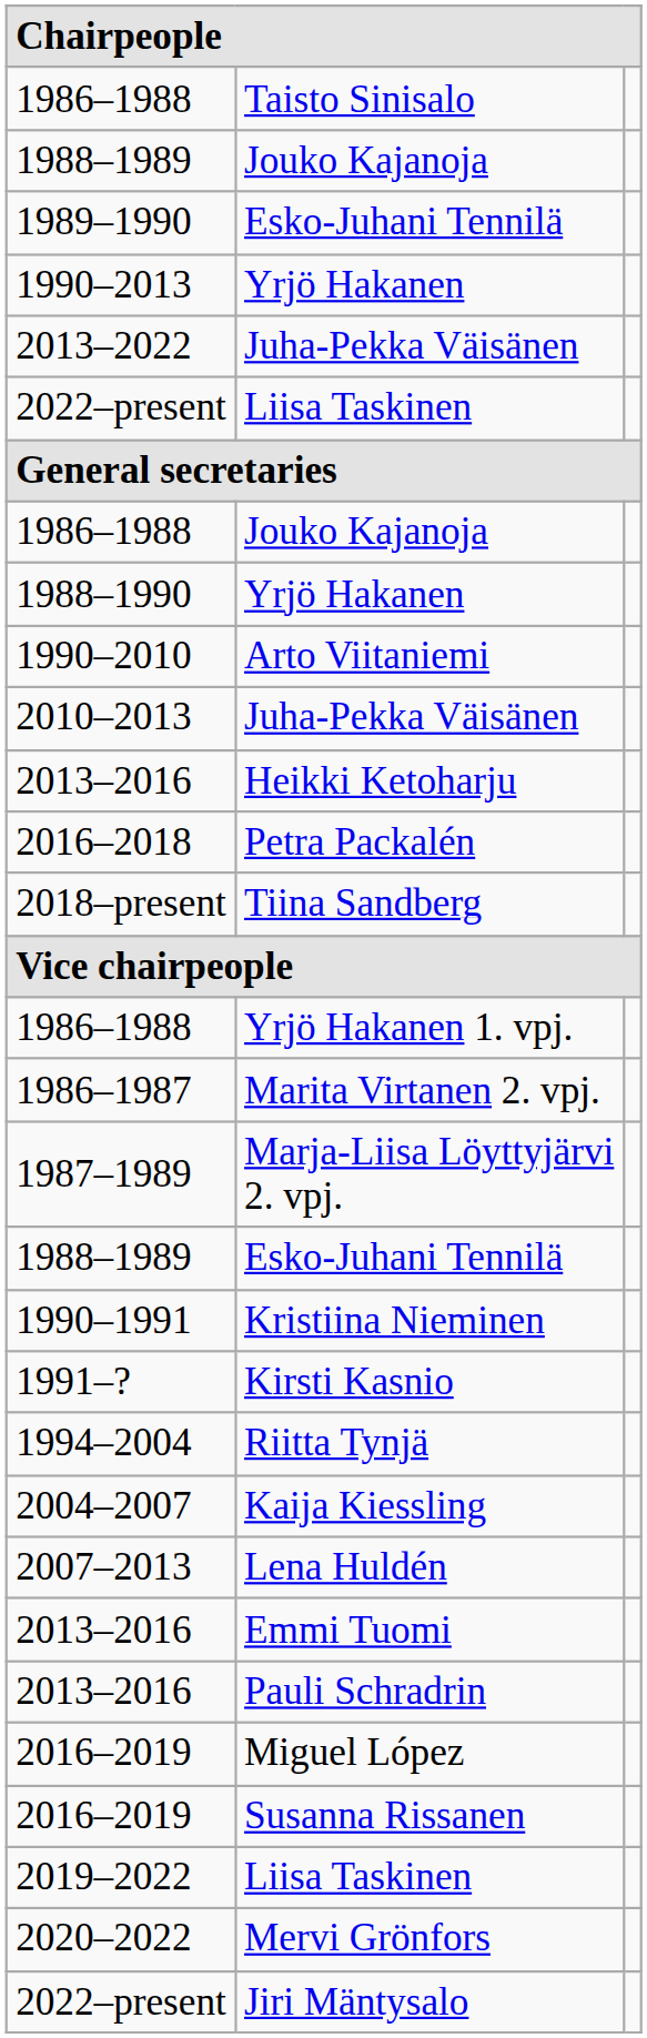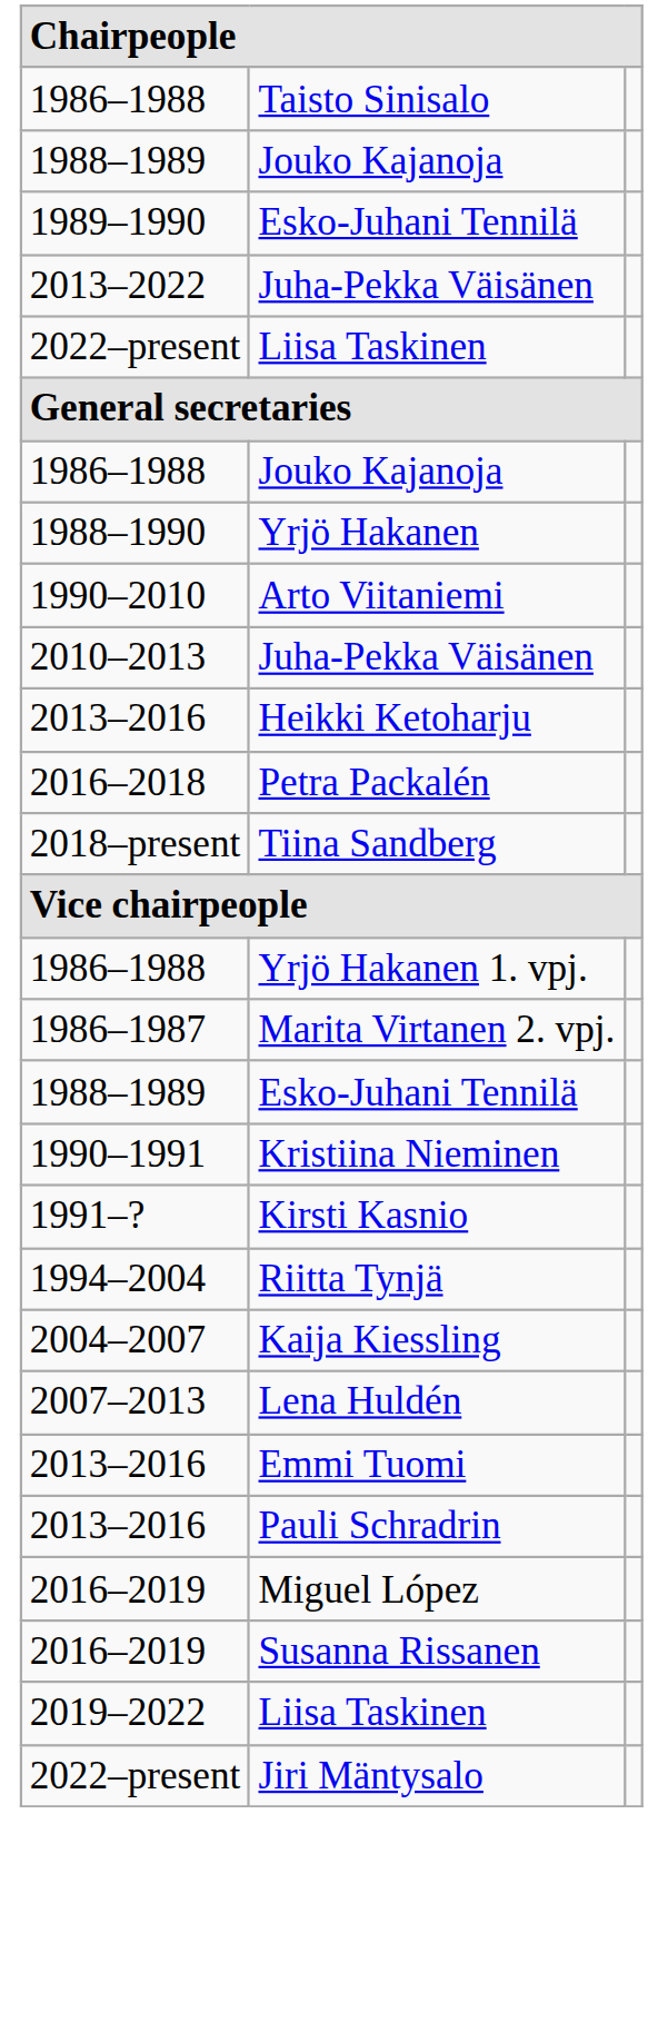- row: 1990–2013 | Yrjö Hakanen
- row: 1987–1989 | Marja-Liisa Löyttyjärvi 2. vpj.
- row: 2020–2022 | Mervi Grönfors
